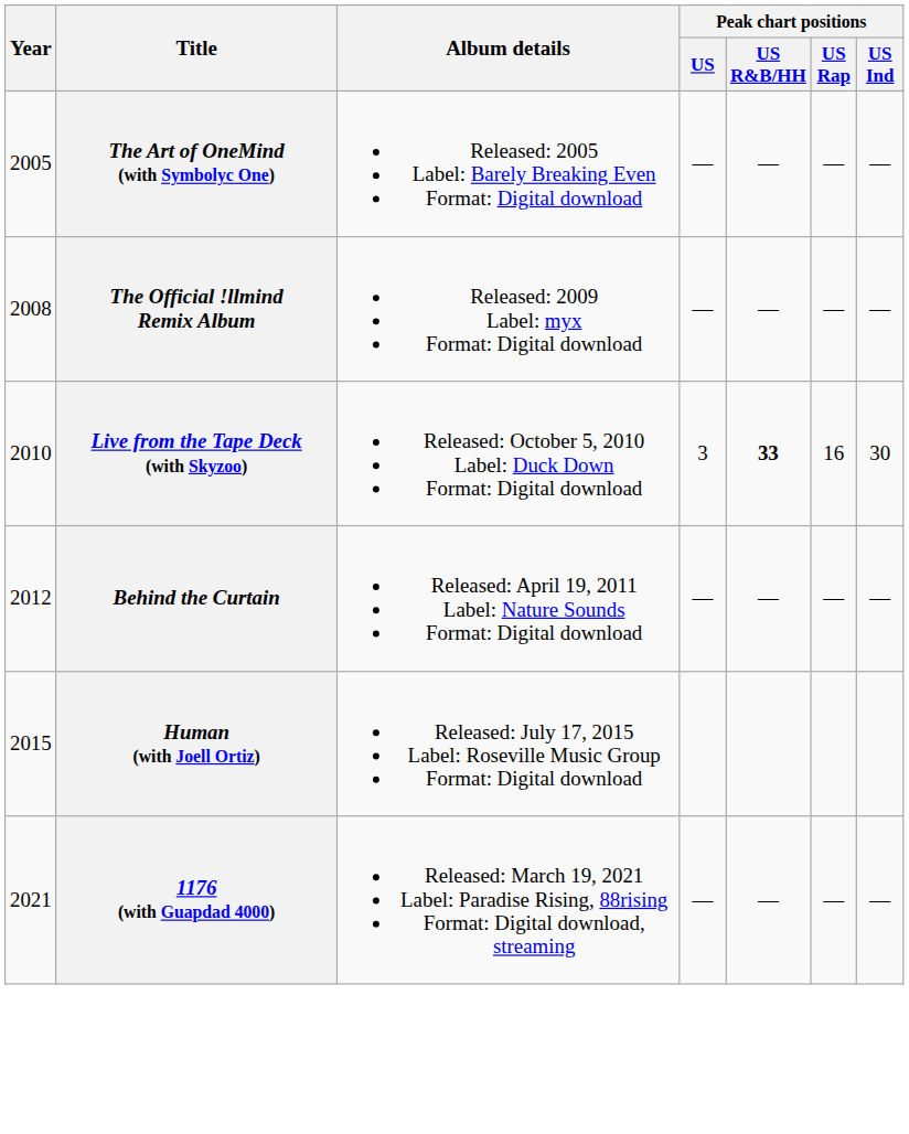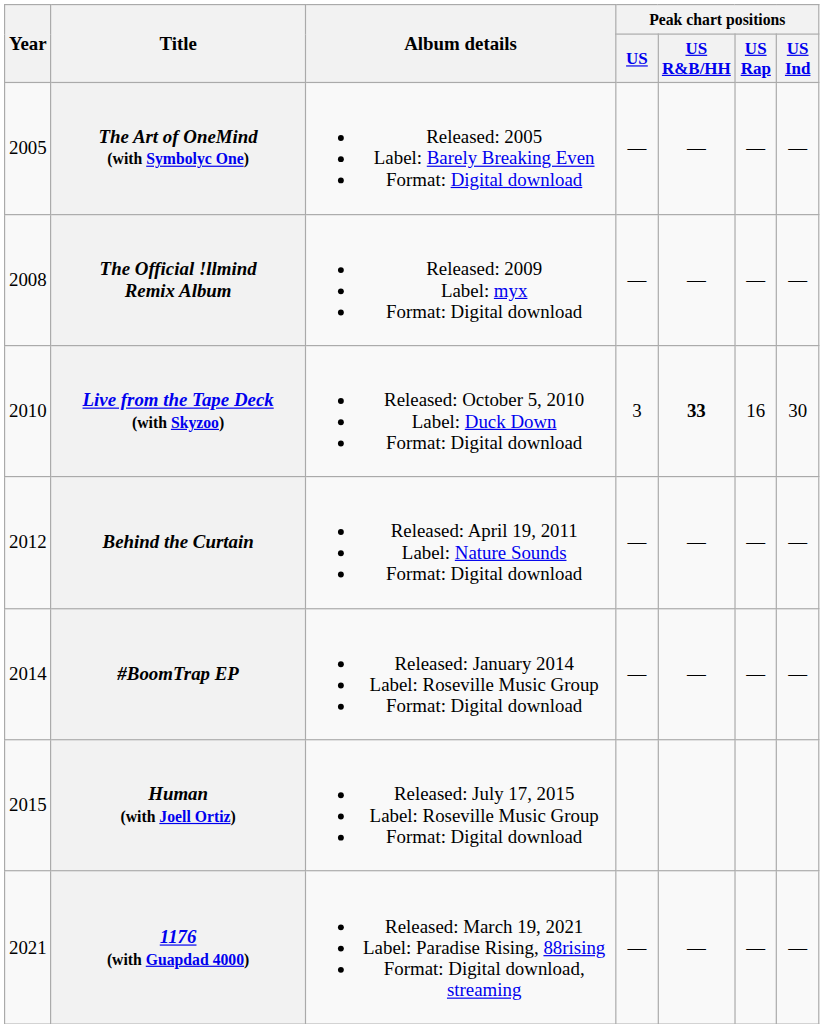+ row: 2014 | #BoomTrap EP | Released: January 2014 Label: Roseville Music Group Format: Digital download | — | — | — | —
